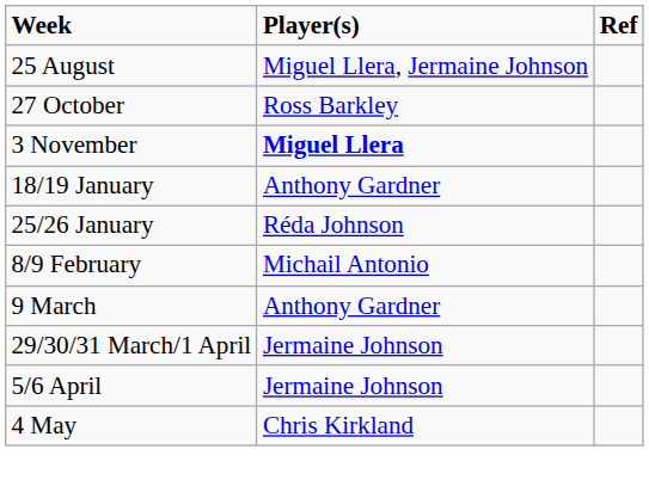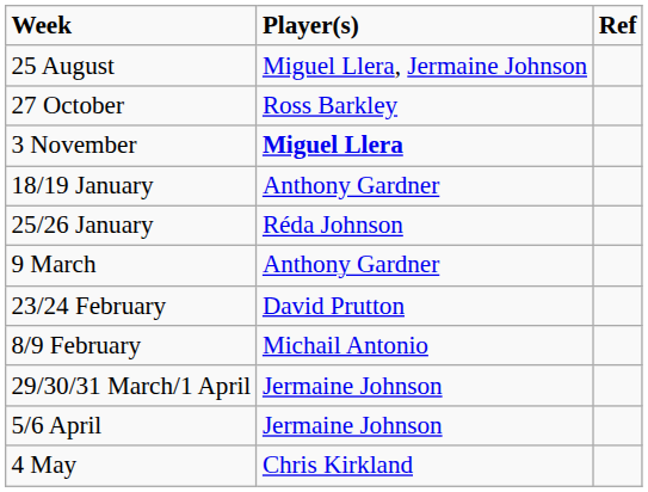rows swapped: 8/9 February <-> 9 March
+ row: 23/24 February | David Prutton
